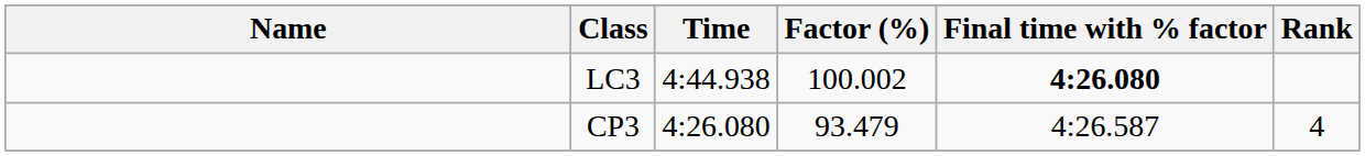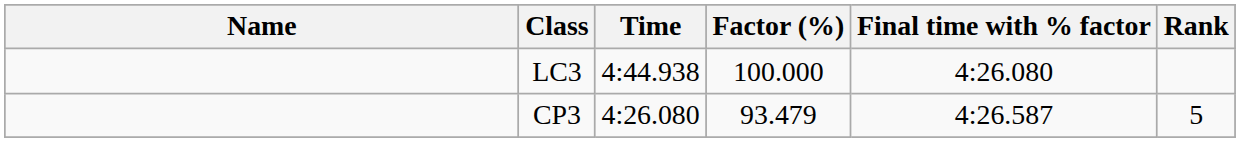LC3 | Factor (%): 100.002 -> 100.000
LC3 | Final time with % factor: bold -> normal
CP3 | Rank: 4 -> 5
